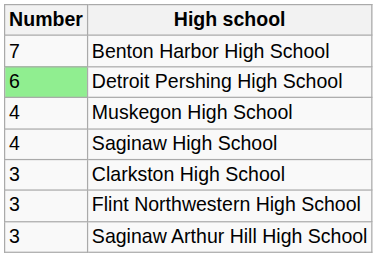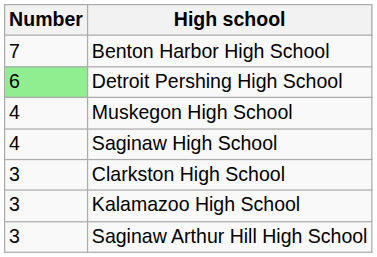- row: 3 | Flint Northwestern High School
+ row: 3 | Kalamazoo High School
